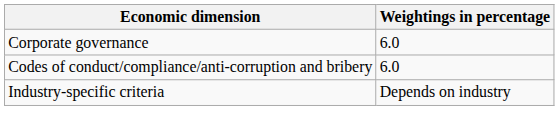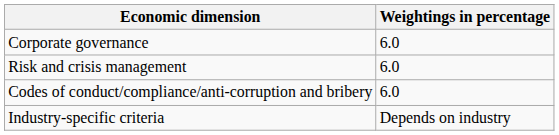+ row: Risk and crisis management | 6.0
